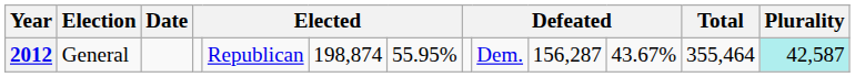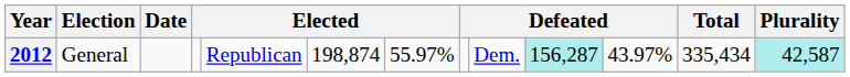2012 | column 7: 55.95% -> 55.97%
2012 | column 10: no background -> paleturquoise background
2012 | column 11: 43.67% -> 43.97%
2012 | Total: 355,464 -> 335,434
